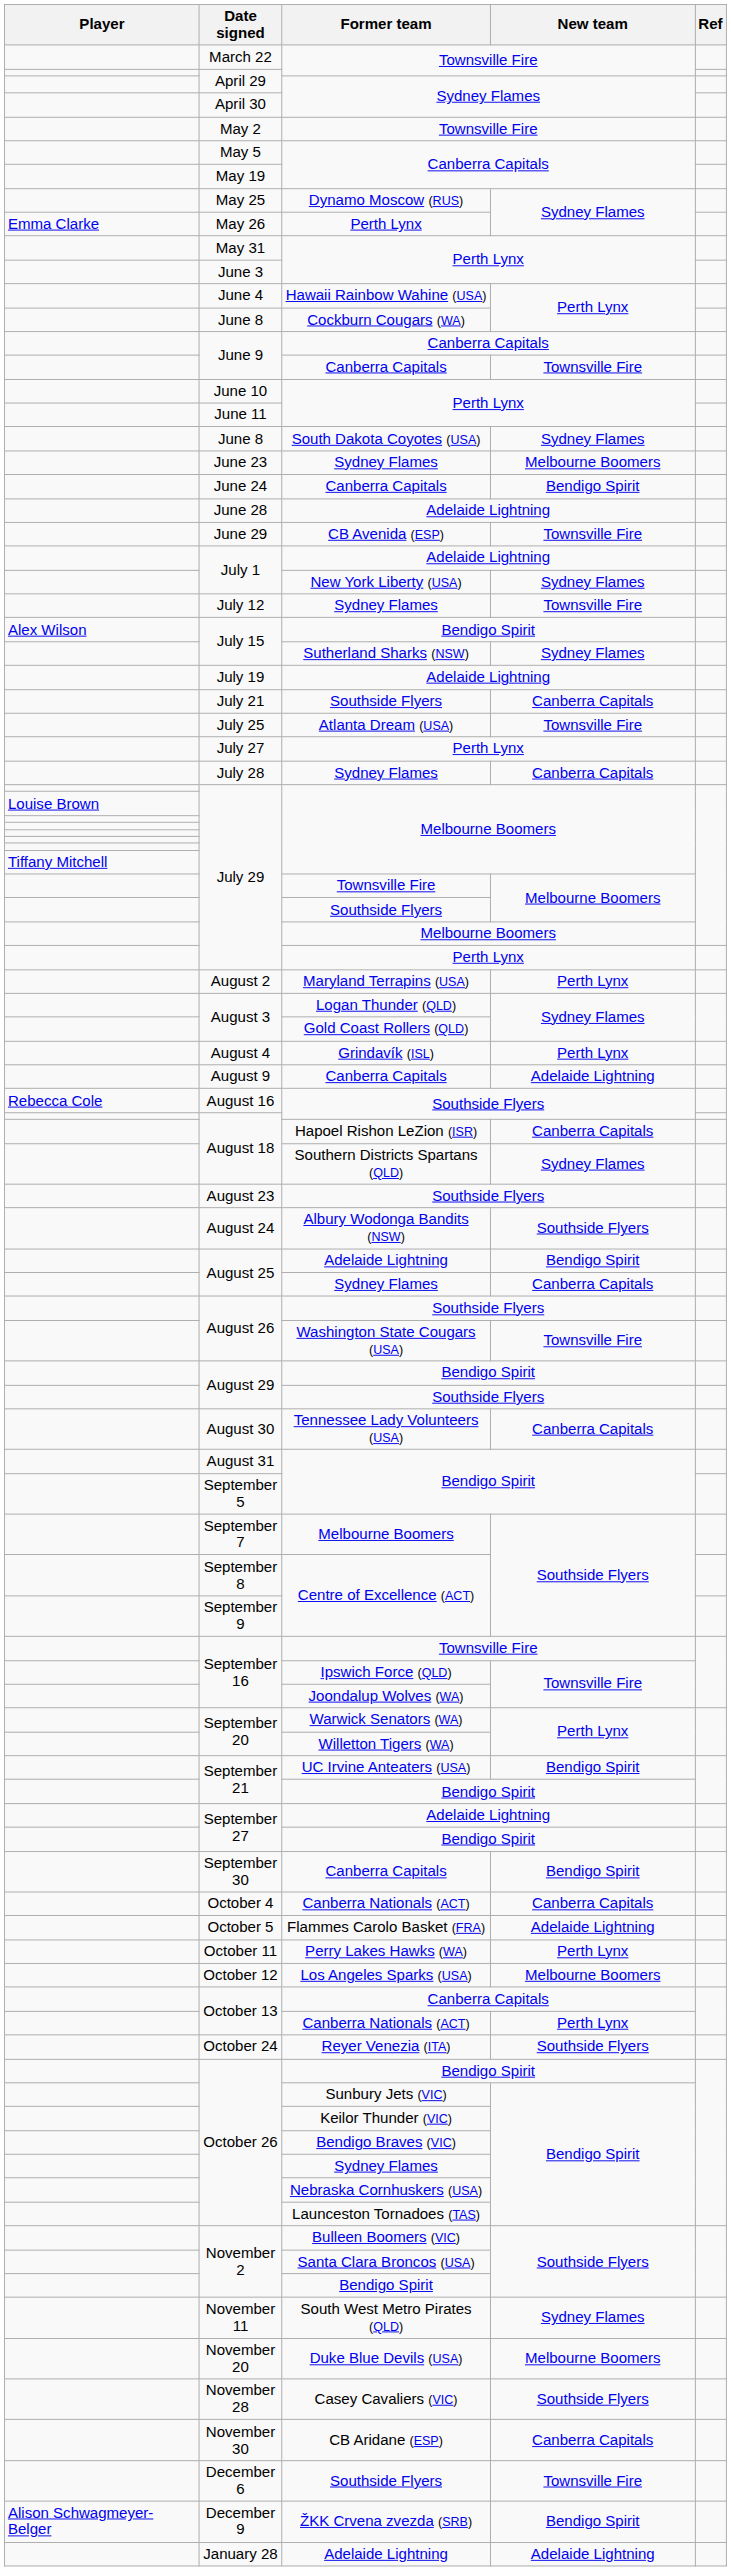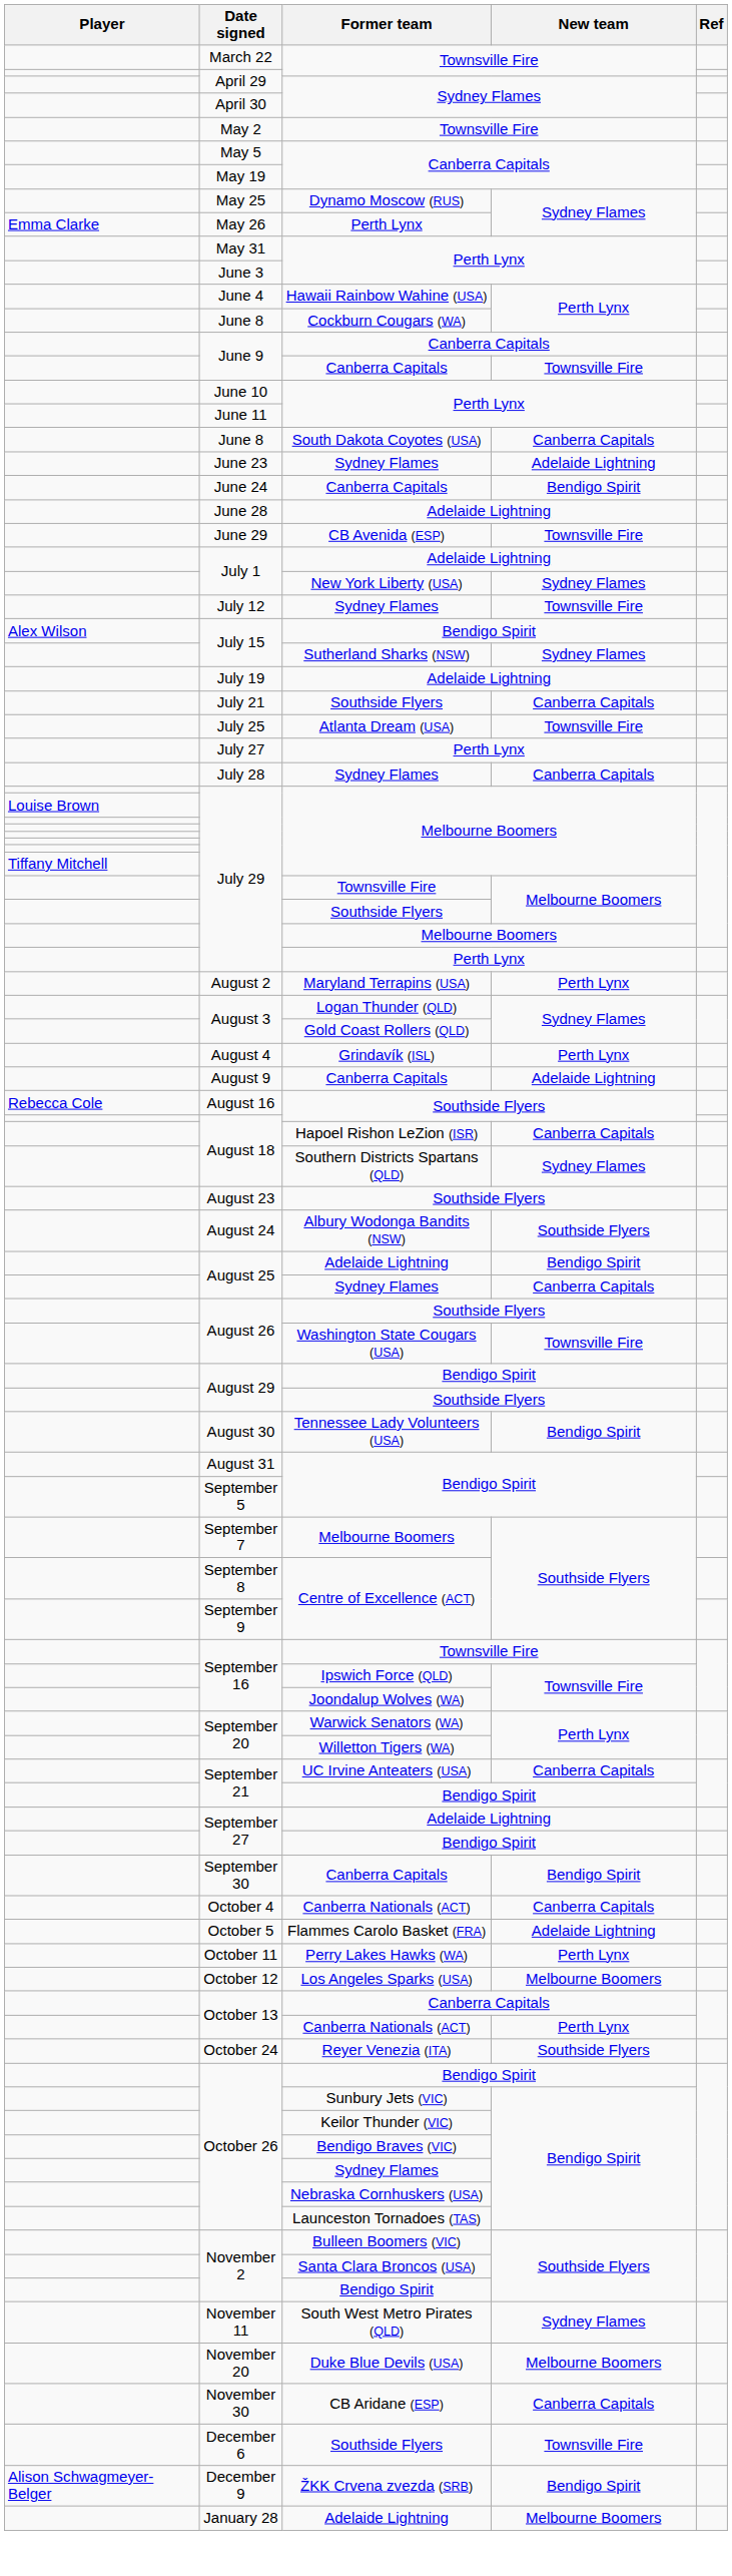June 8 / South Dakota Coyotes (USA) | New team: Sydney Flames -> Canberra Capitals
June 23 | New team: Melbourne Boomers -> Adelaide Lightning
August 30 | New team: Canberra Capitals -> Bendigo Spirit
September 21 / UC Irvine Anteaters (USA) | New team: Bendigo Spirit -> Canberra Capitals
- row: November 28 | Casey Cavaliers (VIC) | Southside Flyers
January 28 | New team: Adelaide Lightning -> Melbourne Boomers
